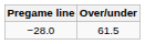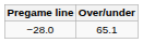−28.0 | Over/under: 61.5 -> 65.1
